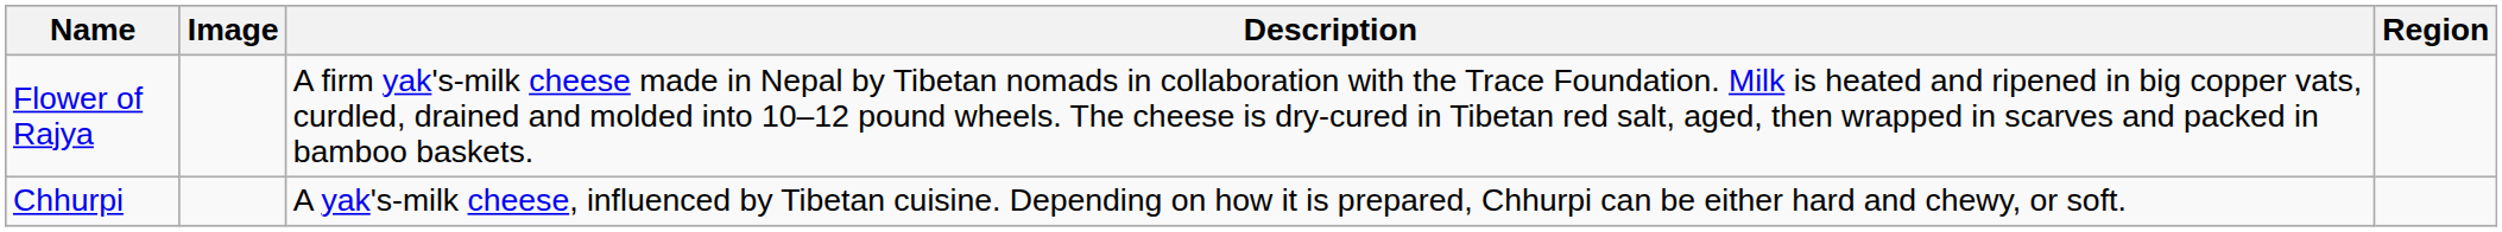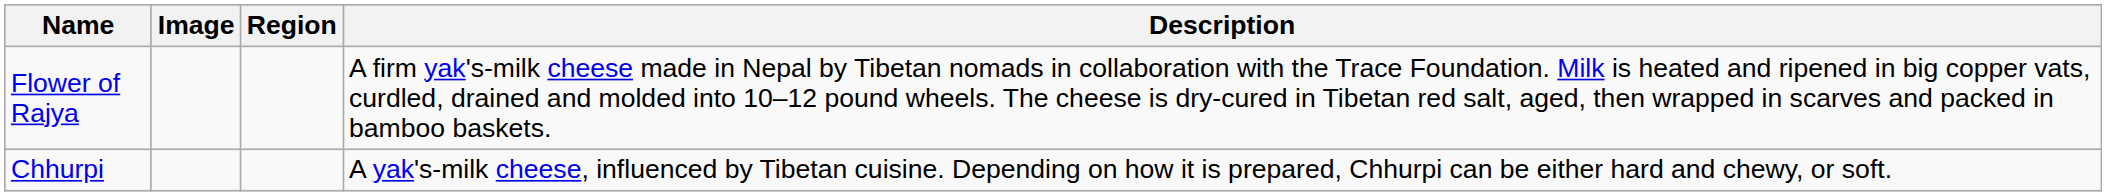columns swapped: Region <-> Description
